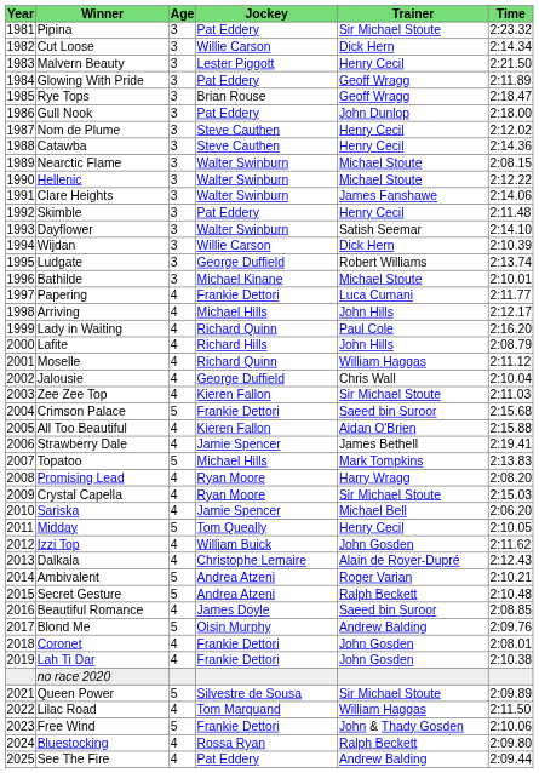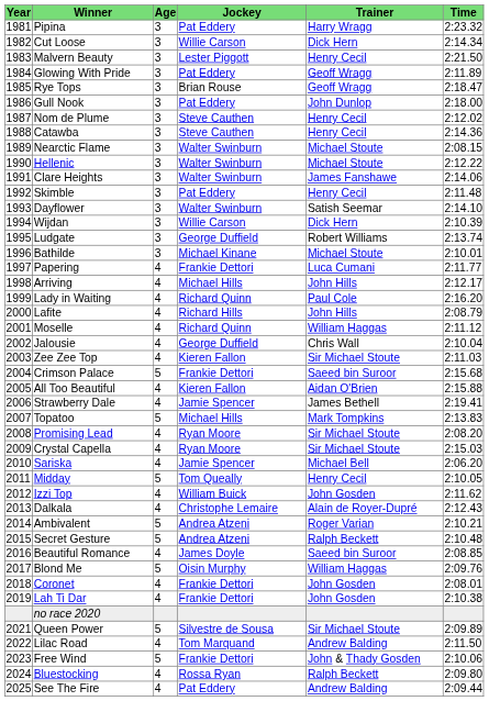Pipina | Trainer: Sir Michael Stoute -> Harry Wragg
Promising Lead | Trainer: Harry Wragg -> Sir Michael Stoute
Blond Me | Trainer: Andrew Balding -> William Haggas
Lilac Road | Trainer: William Haggas -> Andrew Balding
